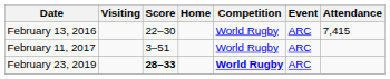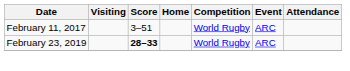- row: February 13, 2016 | 22–30 | World Rugby | ARC | 7,415
February 23, 2019 | Competition: bold -> normal
